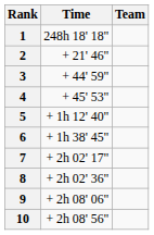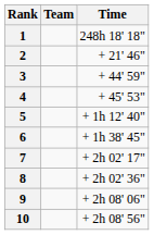columns swapped: Team <-> Time
